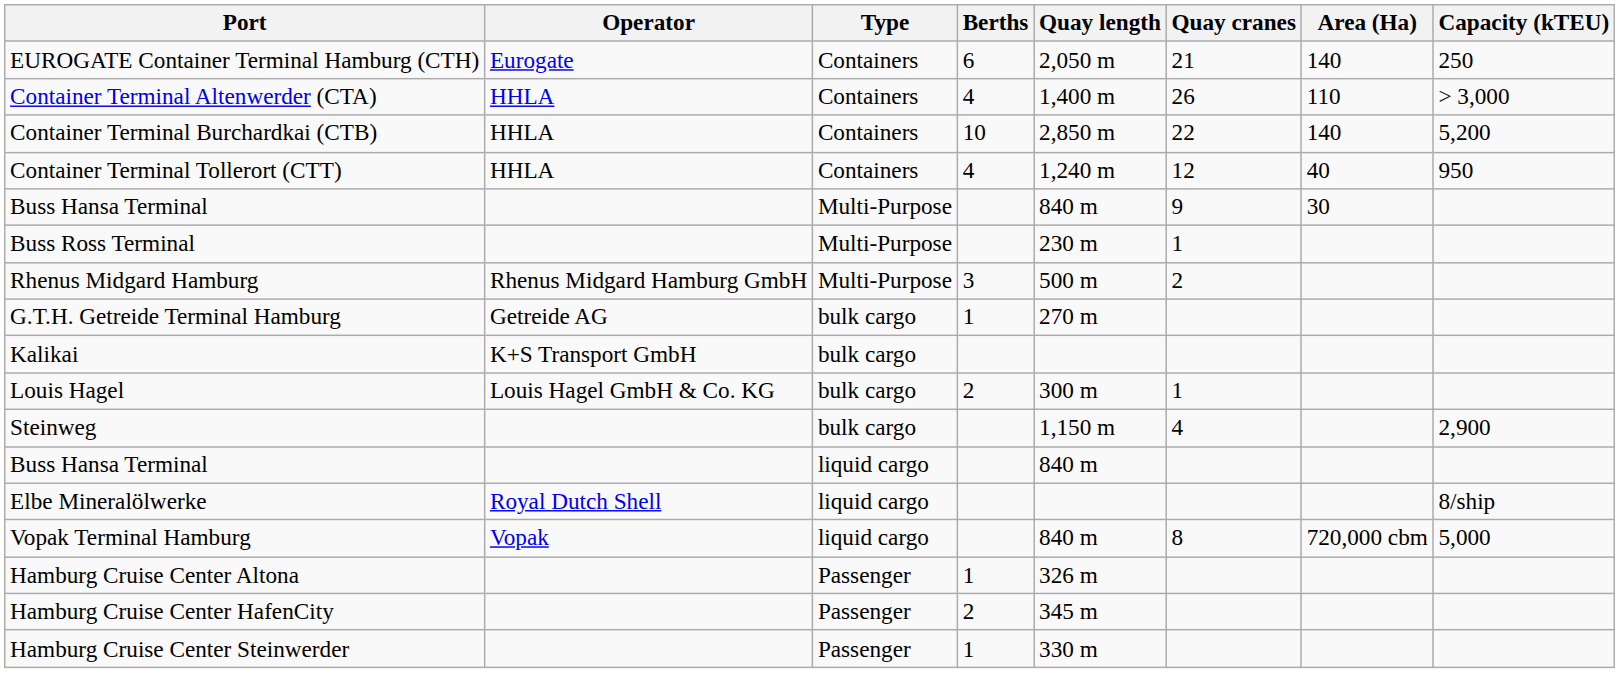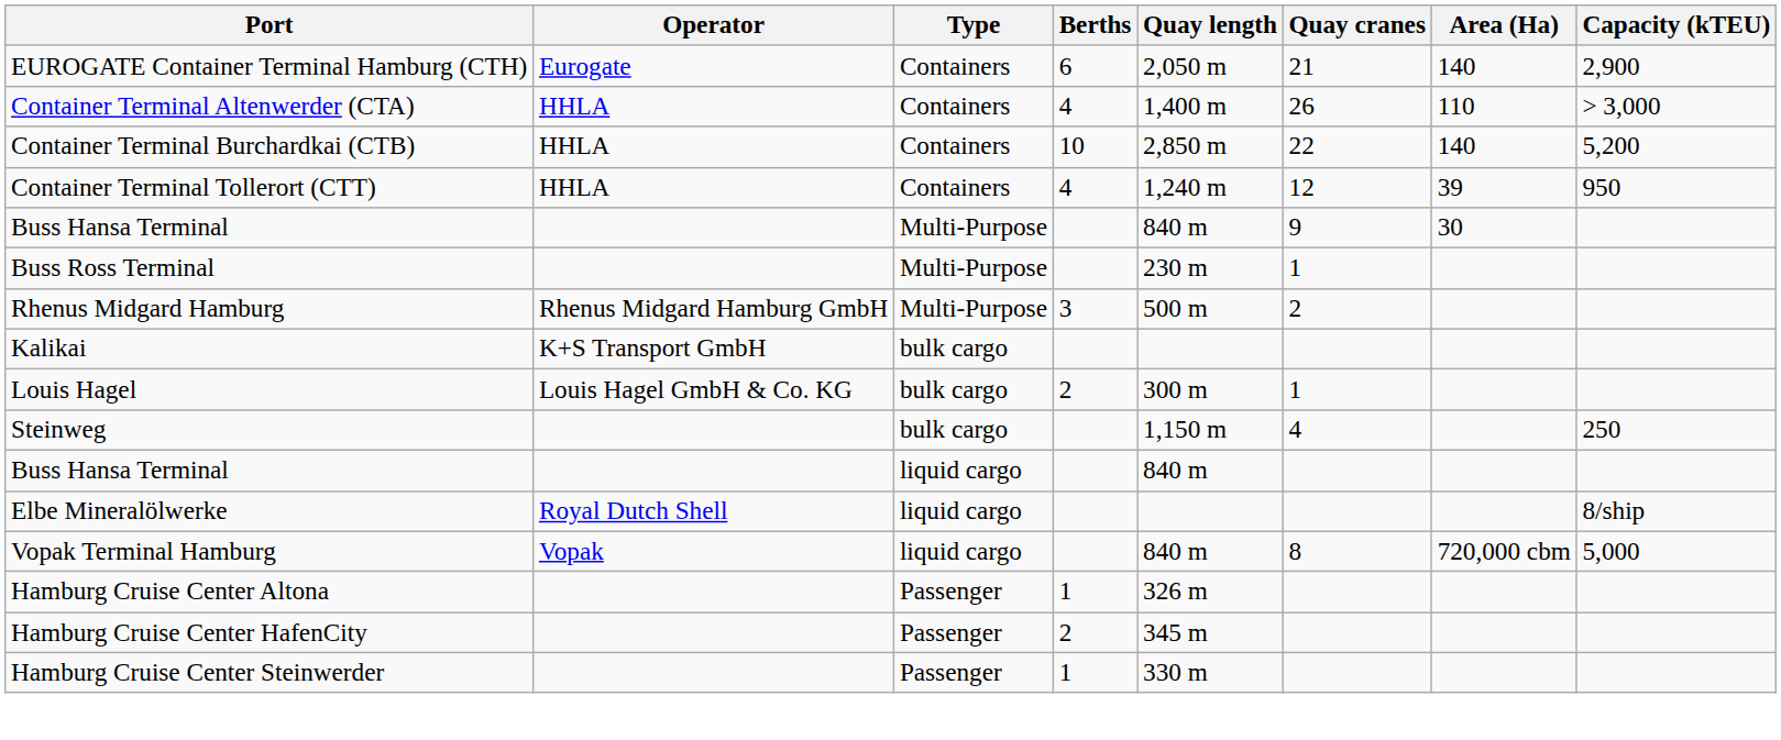EUROGATE Container Terminal Hamburg (CTH) | Capacity (kTEU): 250 -> 2,900
Container Terminal Tollerort (CTT) | Area (Ha): 40 -> 39
- row: G.T.H. Getreide Terminal Hamburg | Getreide AG | bulk cargo | 1 | 270 m
Steinweg | Capacity (kTEU): 2,900 -> 250
